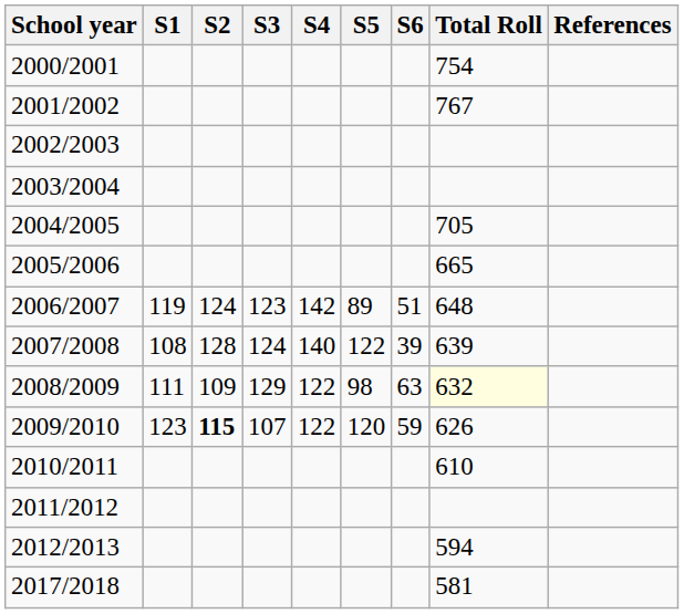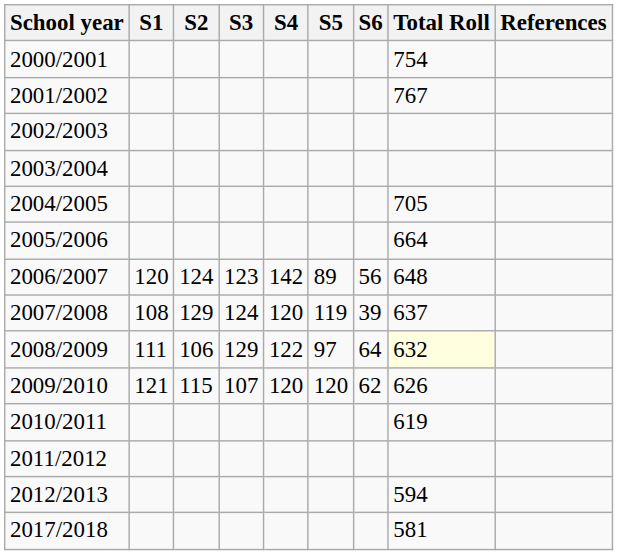2005/2006 | Total Roll: 665 -> 664
2006/2007 | S1: 119 -> 120
2006/2007 | S6: 51 -> 56
2007/2008 | S2: 128 -> 129
2007/2008 | S4: 140 -> 120
2007/2008 | S5: 122 -> 119
2007/2008 | Total Roll: 639 -> 637
2008/2009 | S2: 109 -> 106
2008/2009 | S5: 98 -> 97
2008/2009 | S6: 63 -> 64
2009/2010 | S1: 123 -> 121
2009/2010 | S2: bold -> normal
2009/2010 | S4: 122 -> 120
2009/2010 | S6: 59 -> 62
2010/2011 | Total Roll: 610 -> 619
